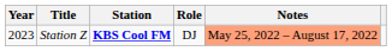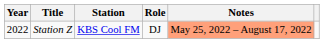Station Z | Year: 2023 -> 2022
Station Z | Station: bold -> normal
